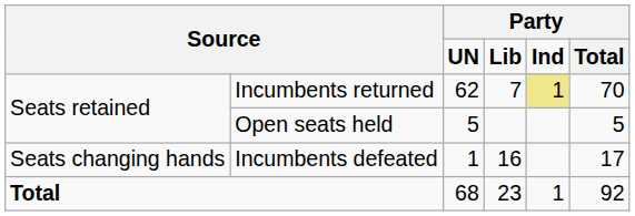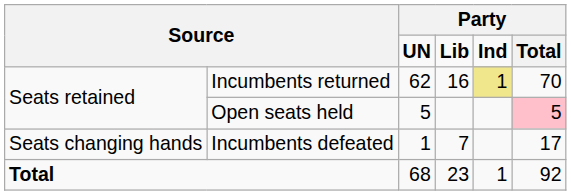Incumbents returned | column 4: 7 -> 16
Open seats held | column 6: no background -> pink background
Incumbents defeated | column 4: 16 -> 7
